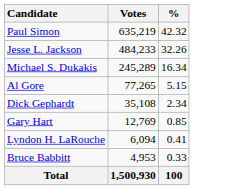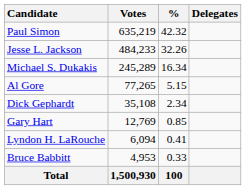+ column: Delegates
